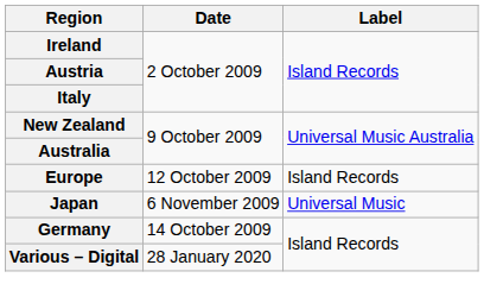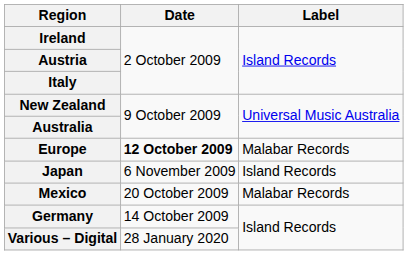Europe | Date: normal -> bold
Europe | Label: Island Records -> Malabar Records
Japan | Label: Universal Music -> Island Records
+ row: Mexico | 20 October 2009 | Malabar Records
